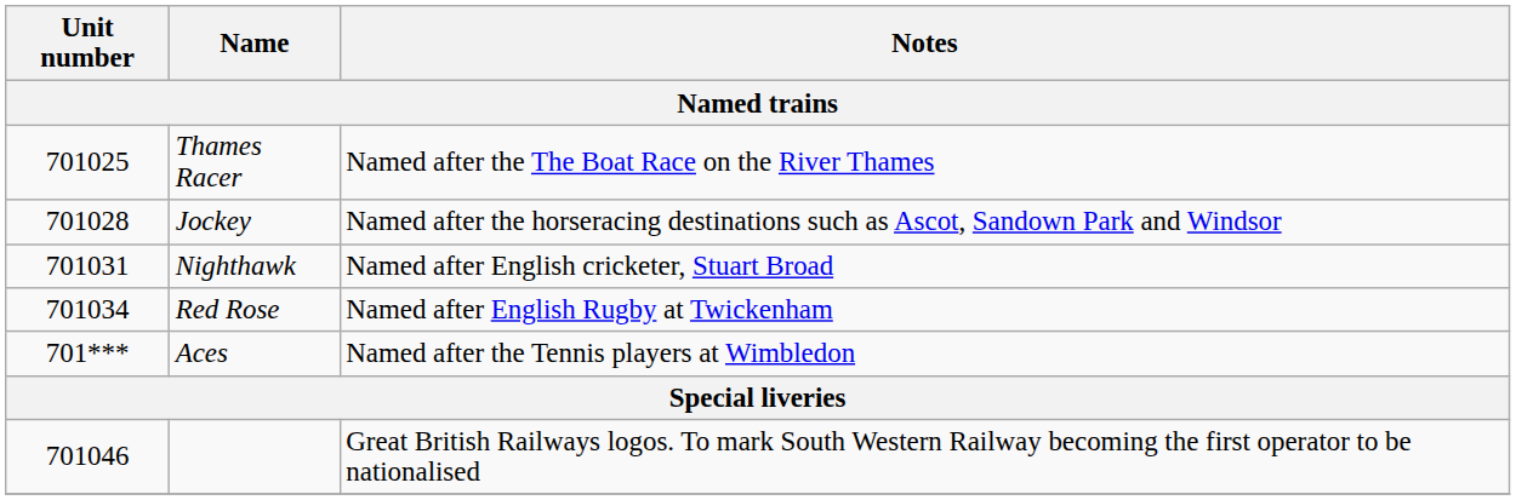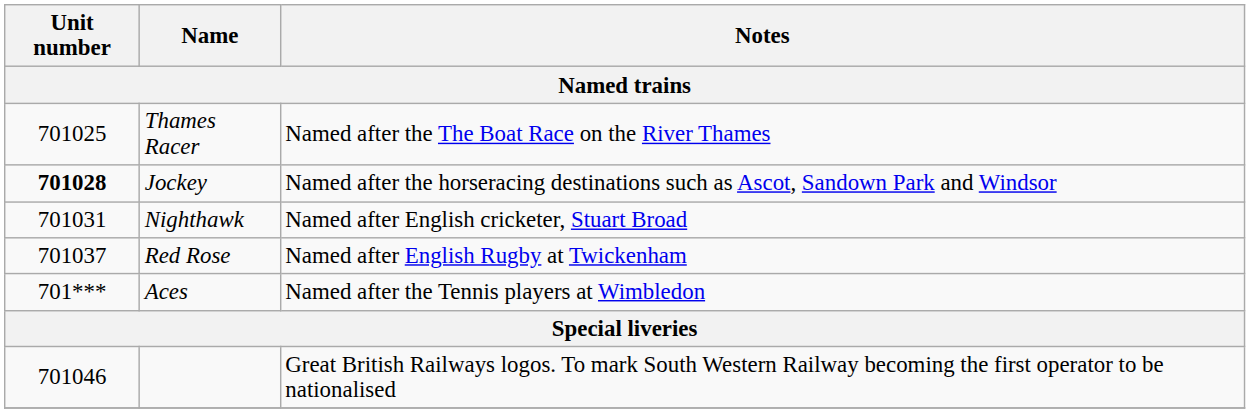Jockey | Unit number: normal -> bold
Red Rose | Unit number: 701034 -> 701037
